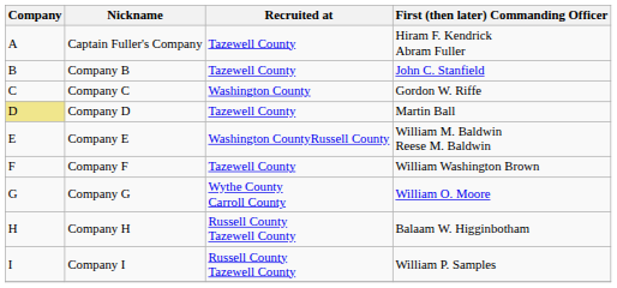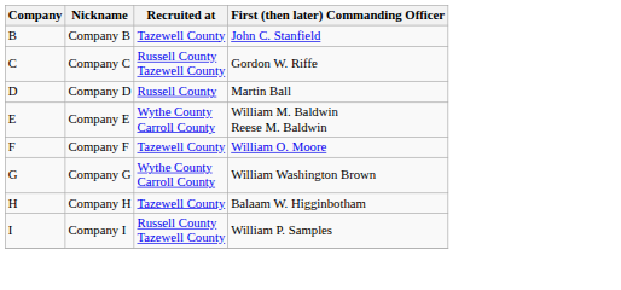- row: A | Captain Fuller's Company | Tazewell County | Hiram F. Kendrick Abram Fuller
Company C | Recruited at: Washington County -> Russell County Tazewell County
Company D | Company: khaki background -> no background
Company D | Recruited at: Tazewell County -> Russell County
Company E | Recruited at: Washington CountyRussell County -> Wythe County Carroll County
Company F | First (then later) Commanding Officer: William Washington Brown -> William O. Moore
Company G | First (then later) Commanding Officer: William O. Moore -> William Washington Brown
Company H | Recruited at: Russell County Tazewell County -> Tazewell County
